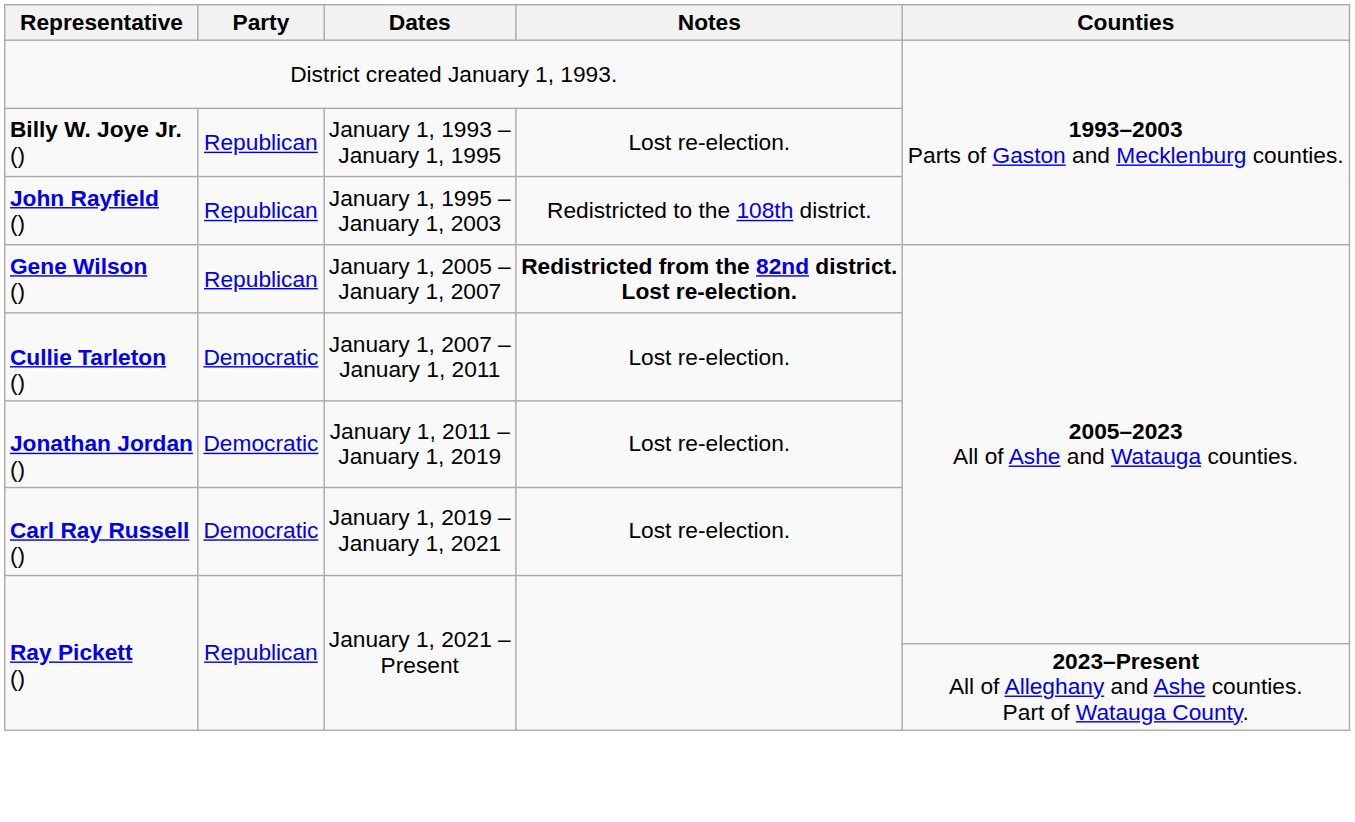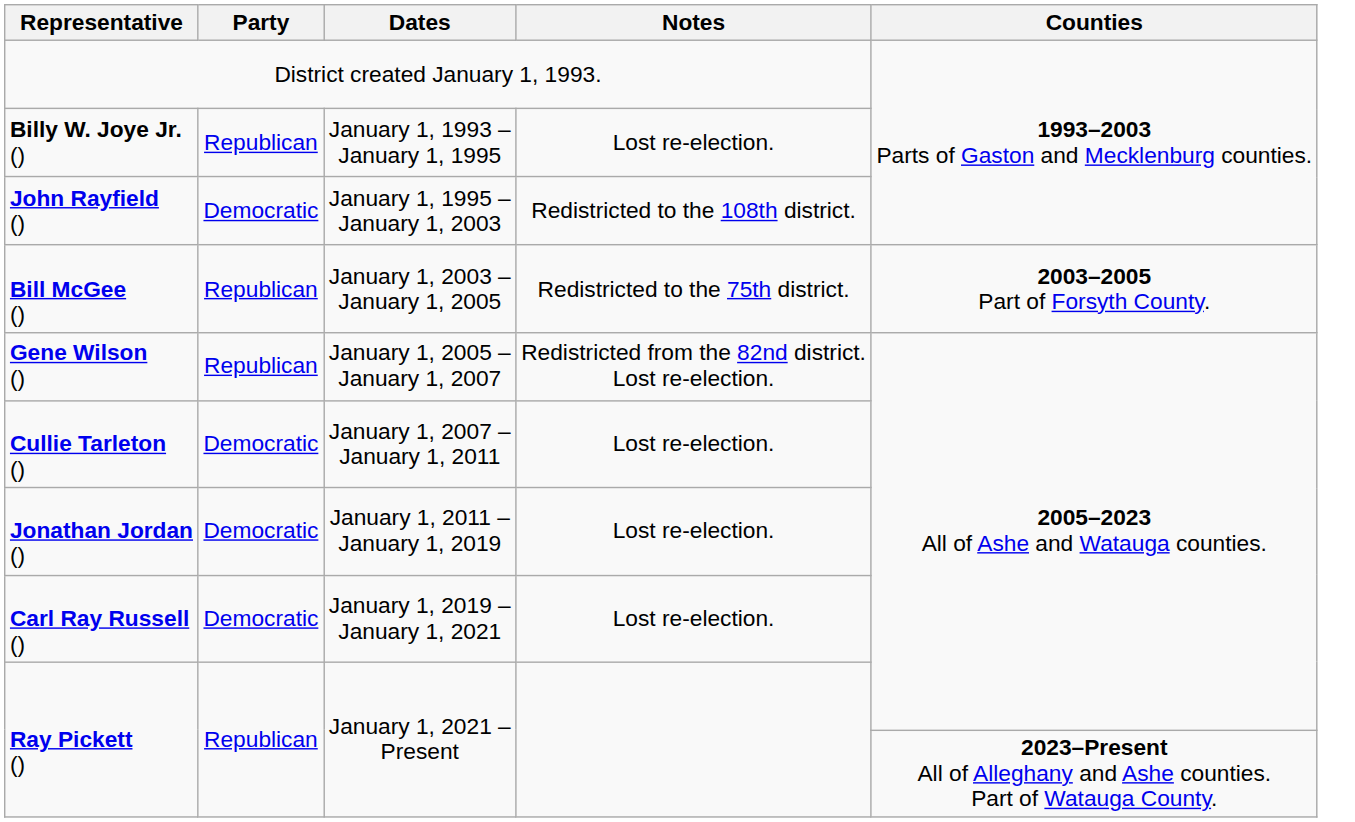John Rayfield () | Party: Republican -> Democratic
+ row: Bill McGee () | Republican | January 1, 2003 – January 1, 2005 | Redistricted to the 75th district. | 2003–2005 Part of Forsyth County.
Gene Wilson () | Notes: bold -> normal
